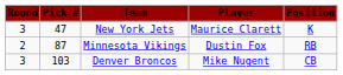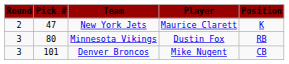New York Jets | Round: 3 -> 2
Minnesota Vikings | Round: 2 -> 3
Minnesota Vikings | Pick #: 87 -> 80
Denver Broncos | Pick #: 103 -> 101
